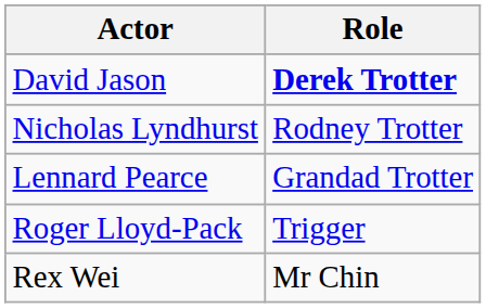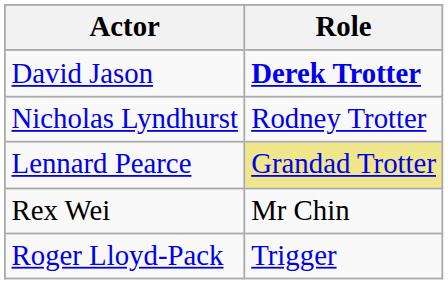Lennard Pearce | Role: no background -> khaki background
rows swapped: Roger Lloyd-Pack <-> Rex Wei
